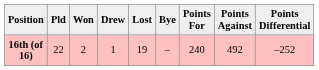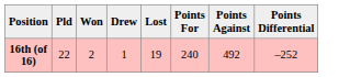- column: Bye | –
